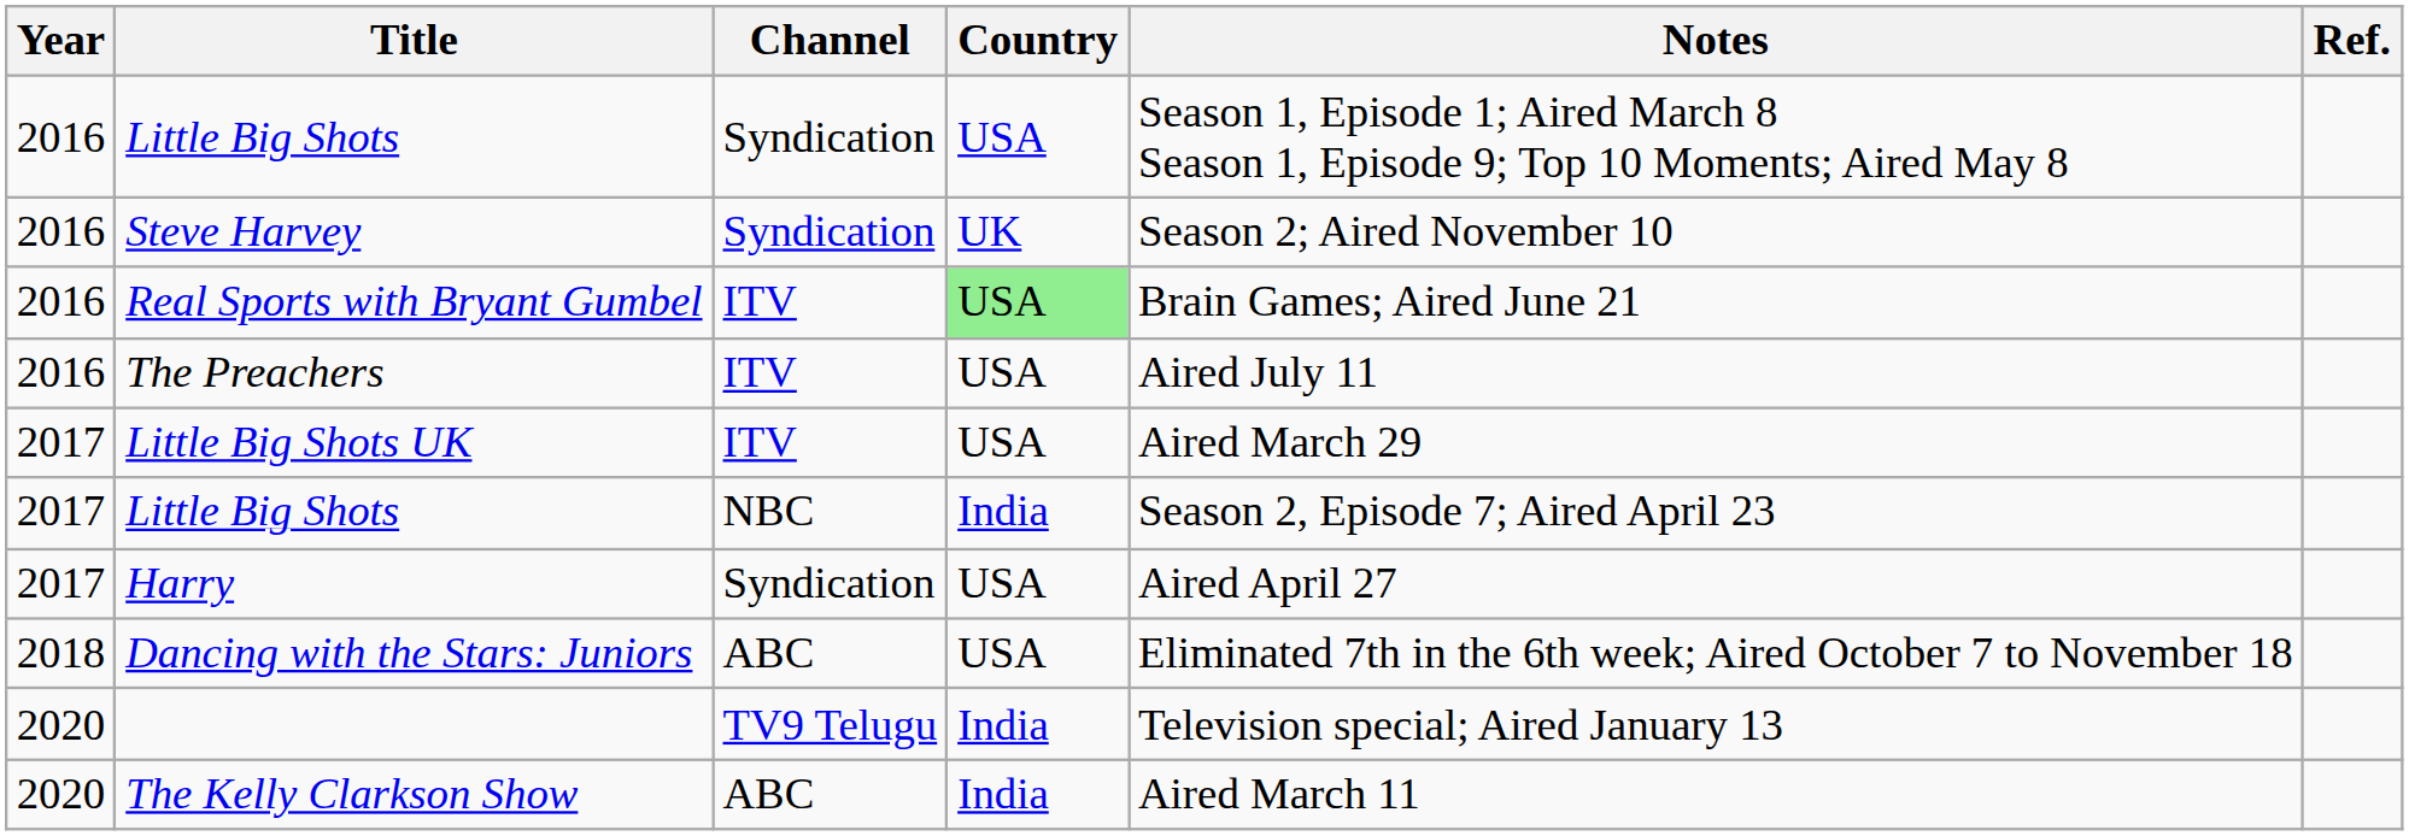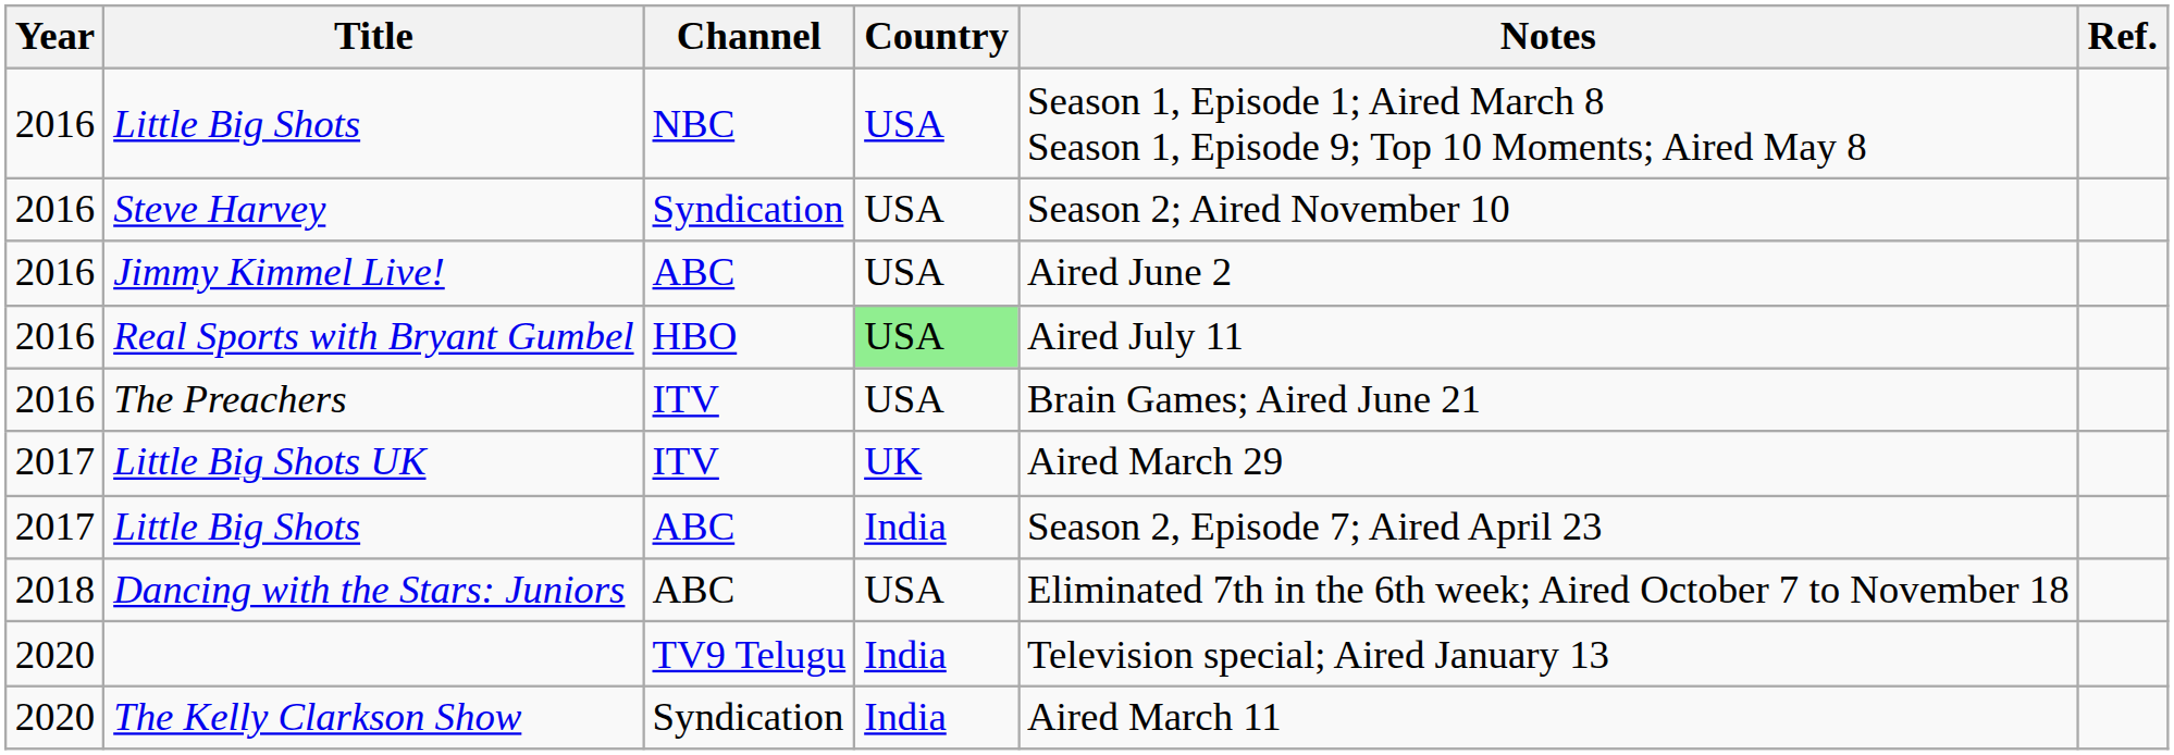2016 / Little Big Shots | Channel: Syndication -> NBC
Steve Harvey | Country: UK -> USA
+ row: 2016 | Jimmy Kimmel Live! | ABC | USA | Aired June 2
Real Sports with Bryant Gumbel | Channel: ITV -> HBO
Real Sports with Bryant Gumbel | Notes: Brain Games; Aired June 21 -> Aired July 11
The Preachers | Notes: Aired July 11 -> Brain Games; Aired June 21
Little Big Shots UK | Country: USA -> UK
2017 / Little Big Shots | Channel: NBC -> ABC
- row: 2017 | Harry | Syndication | USA | Aired April 27
The Kelly Clarkson Show | Channel: ABC -> Syndication
